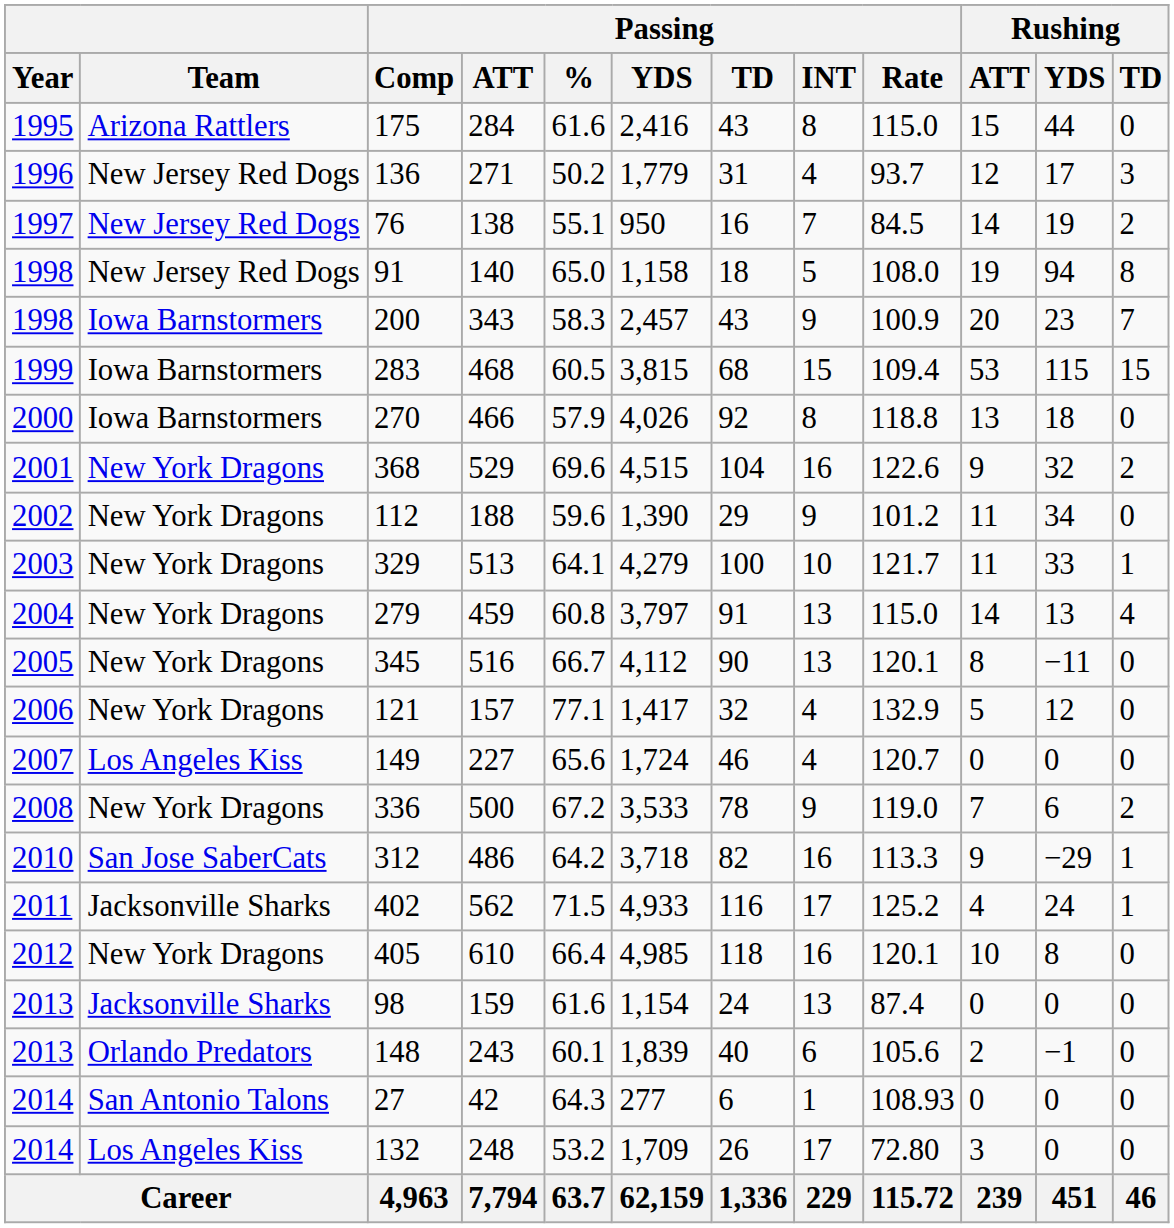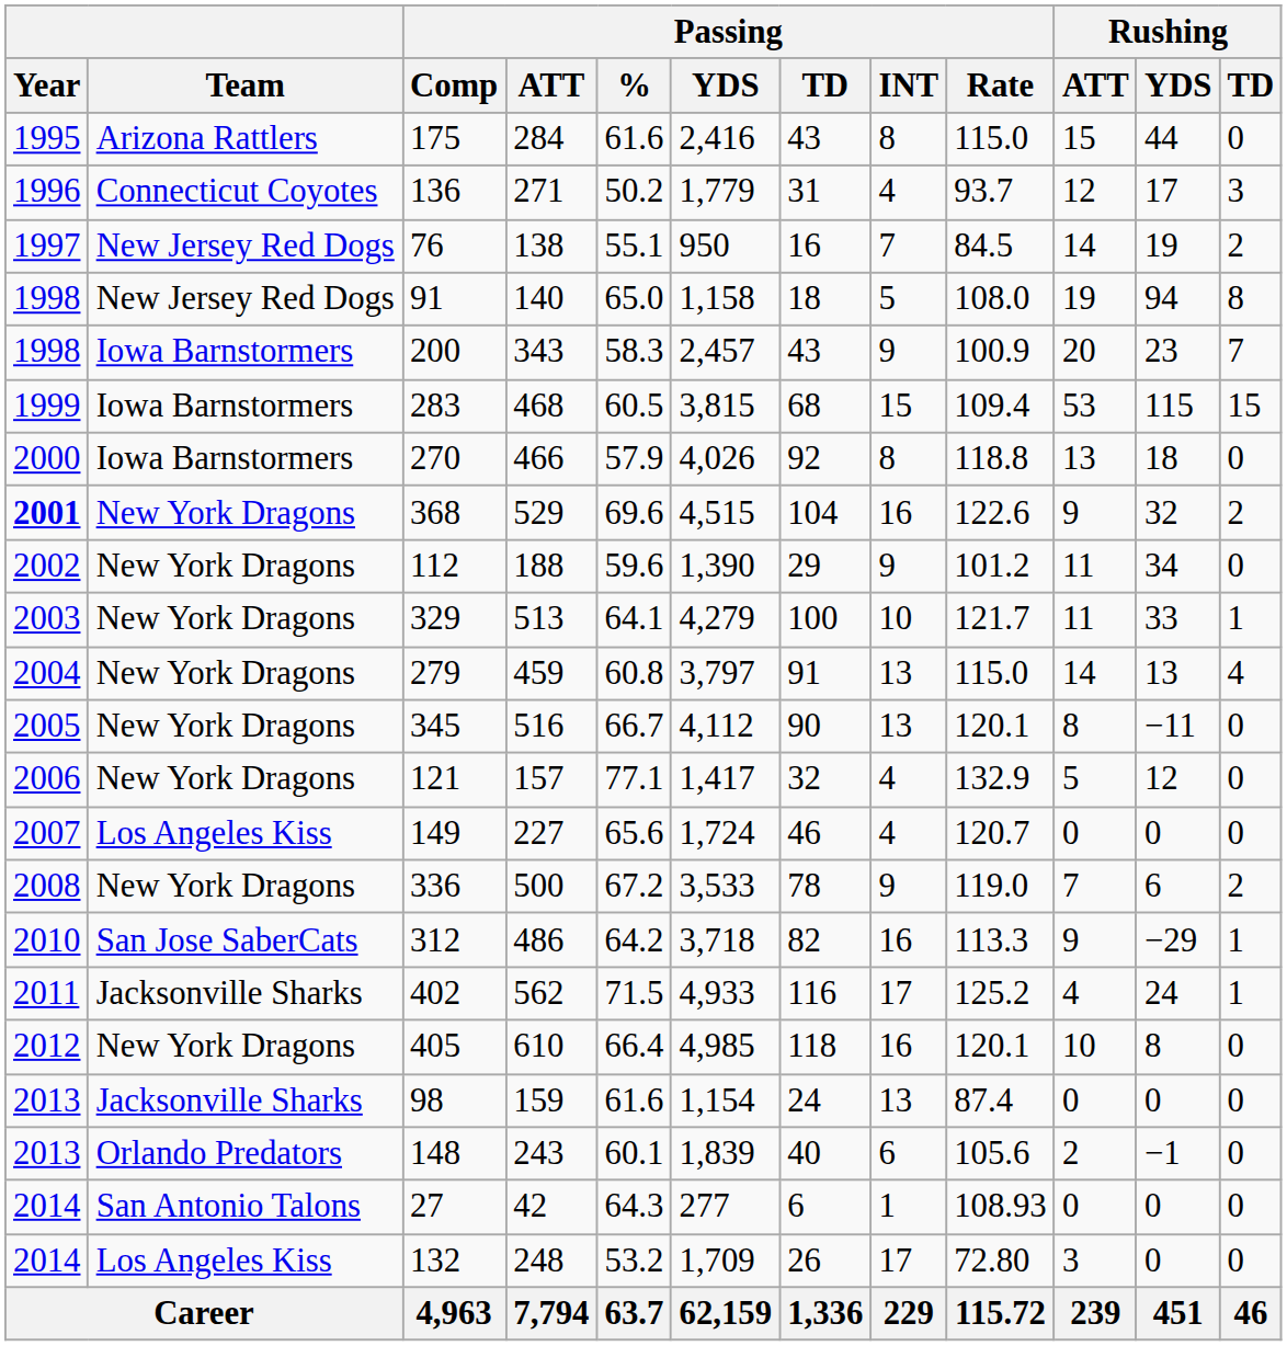136 | Team: New Jersey Red Dogs -> Connecticut Coyotes
368 | Year: normal -> bold
